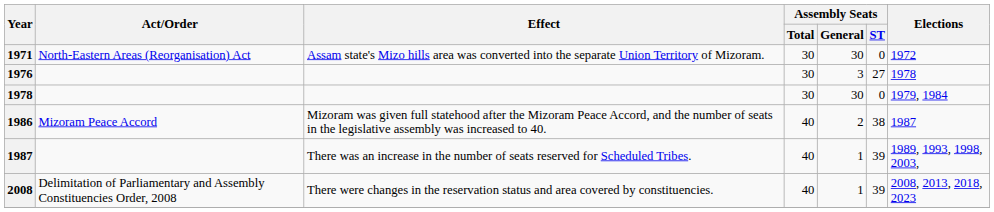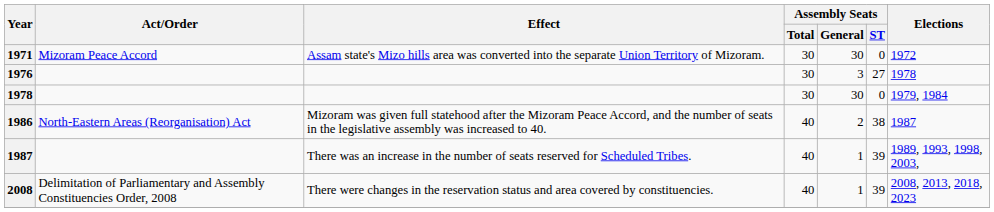1971 | Act/Order: North-Eastern Areas (Reorganisation) Act -> Mizoram Peace Accord
1986 | Act/Order: Mizoram Peace Accord -> North-Eastern Areas (Reorganisation) Act
